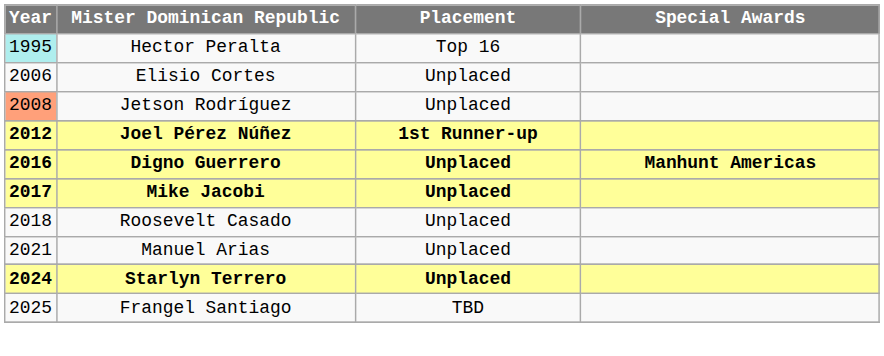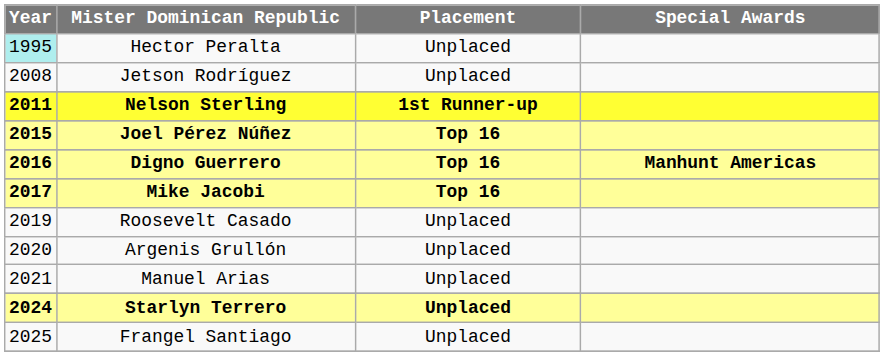Hector Peralta | Placement: Top 16 -> Unplaced
- row: 2006 | Elisio Cortes | Unplaced
Jetson Rodríguez | Year: lightsalmon background -> no background
+ row: 2011 | Nelson Sterling | 1st Runner-up
Joel Pérez Núñez | Year: 2012 -> 2015
Joel Pérez Núñez | Placement: 1st Runner-up -> Top 16
Digno Guerrero | Placement: Unplaced -> Top 16
Mike Jacobi | Placement: Unplaced -> Top 16
Roosevelt Casado | Year: 2018 -> 2019
+ row: 2020 | Argenis Grullón | Unplaced
Frangel Santiago | Placement: TBD -> Unplaced
